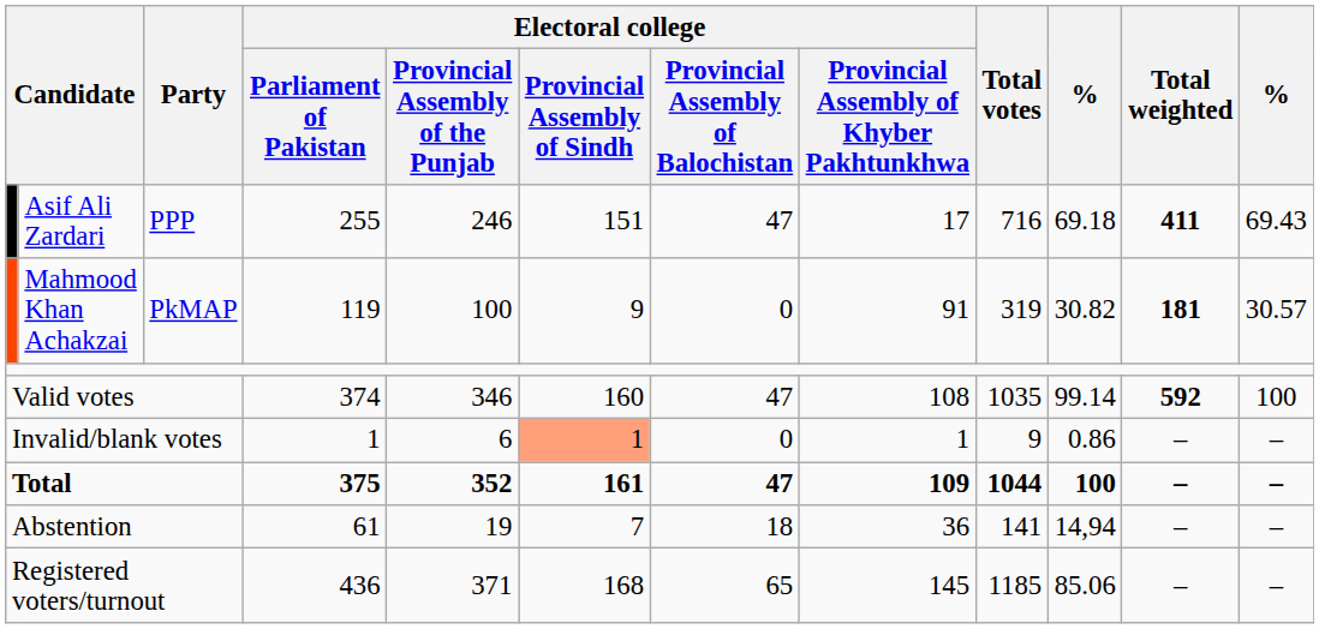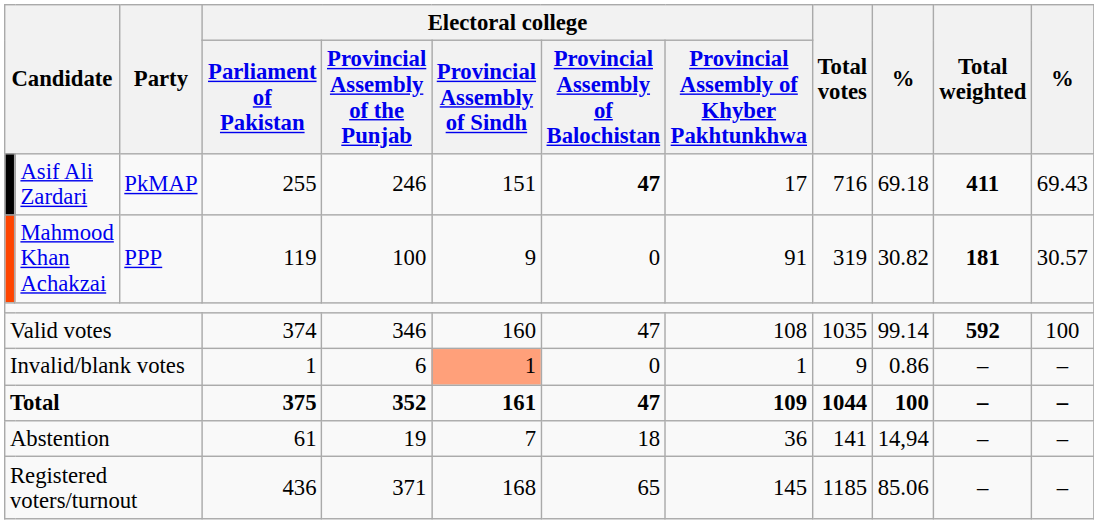Asif Ali Zardari | Party: PPP -> PkMAP
Asif Ali Zardari | Electoral college / Provincial Assembly of Balochistan: normal -> bold
Mahmood Khan Achakzai | Party: PkMAP -> PPP
